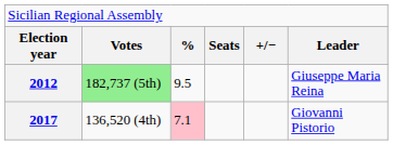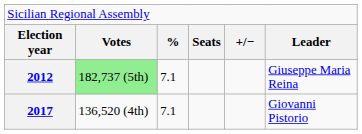2012 | column 3: 9.5 -> 7.1
2017 | column 3: pink background -> no background
